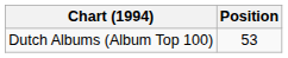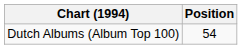Dutch Albums (Album Top 100) | Position: 53 -> 54
